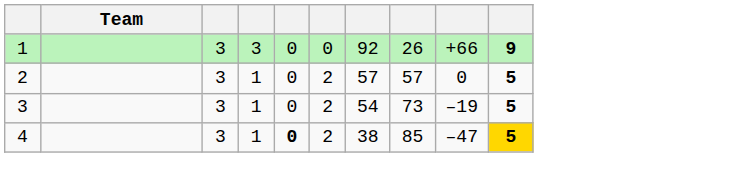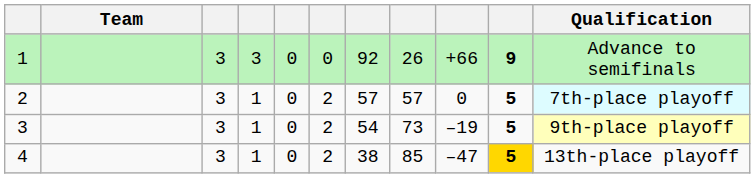+ column: Qualification | Advance to semifinals | 7th-place playoff | 9th-place playoff | 13th-place playoff
4 | column 5: bold -> normal
